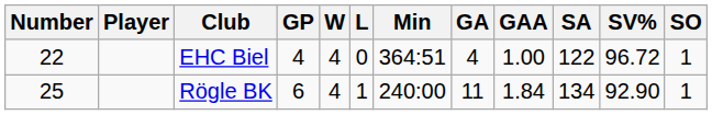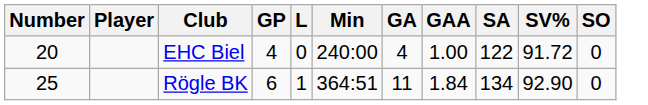- column: W | 4 | 4
EHC Biel | Number: 22 -> 20
EHC Biel | Min: 364:51 -> 240:00
EHC Biel | SV%: 96.72 -> 91.72
EHC Biel | SO: 1 -> 0
Rögle BK | Min: 240:00 -> 364:51
Rögle BK | SO: 1 -> 0
